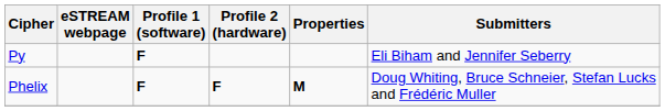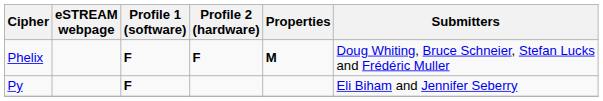rows swapped: Phelix <-> Py
